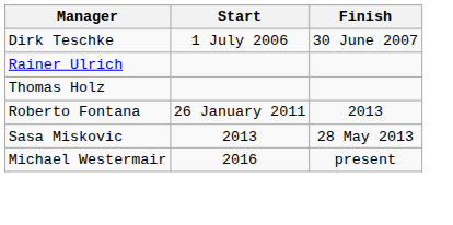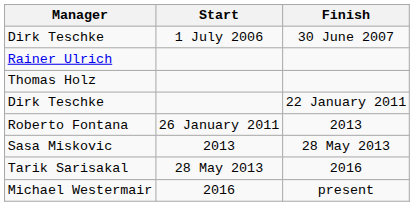+ row: Dirk Teschke | 22 January 2011
+ row: Tarik Sarisakal | 28 May 2013 | 2016
